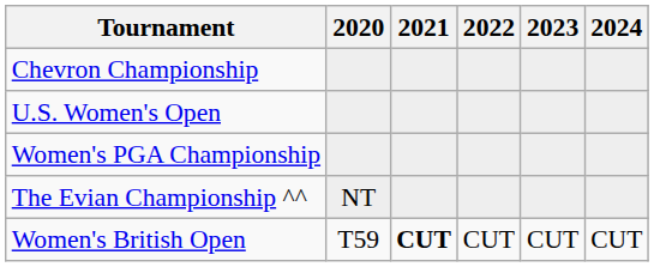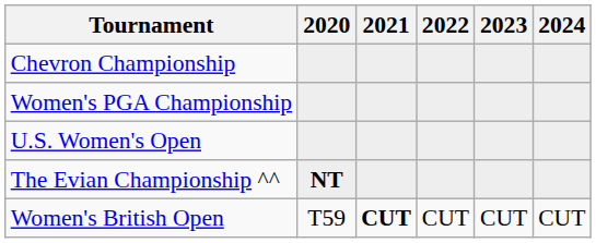rows swapped: U.S. Women's Open <-> Women's PGA Championship
The Evian Championship ^^ | 2020: normal -> bold
